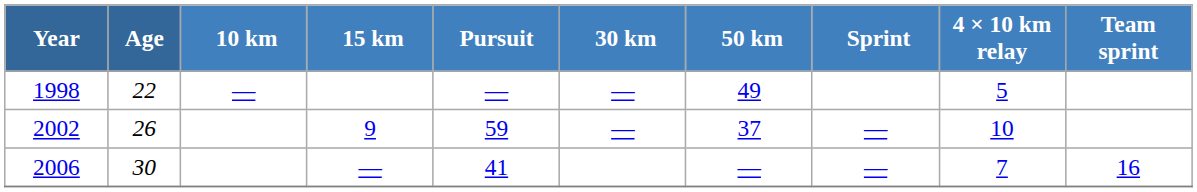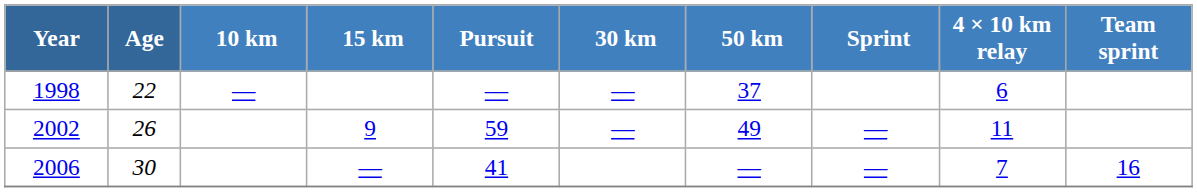1998 | 50 km: 49 -> 37
1998 | 4 × 10 km relay: 5 -> 6
2002 | 50 km: 37 -> 49
2002 | 4 × 10 km relay: 10 -> 11
